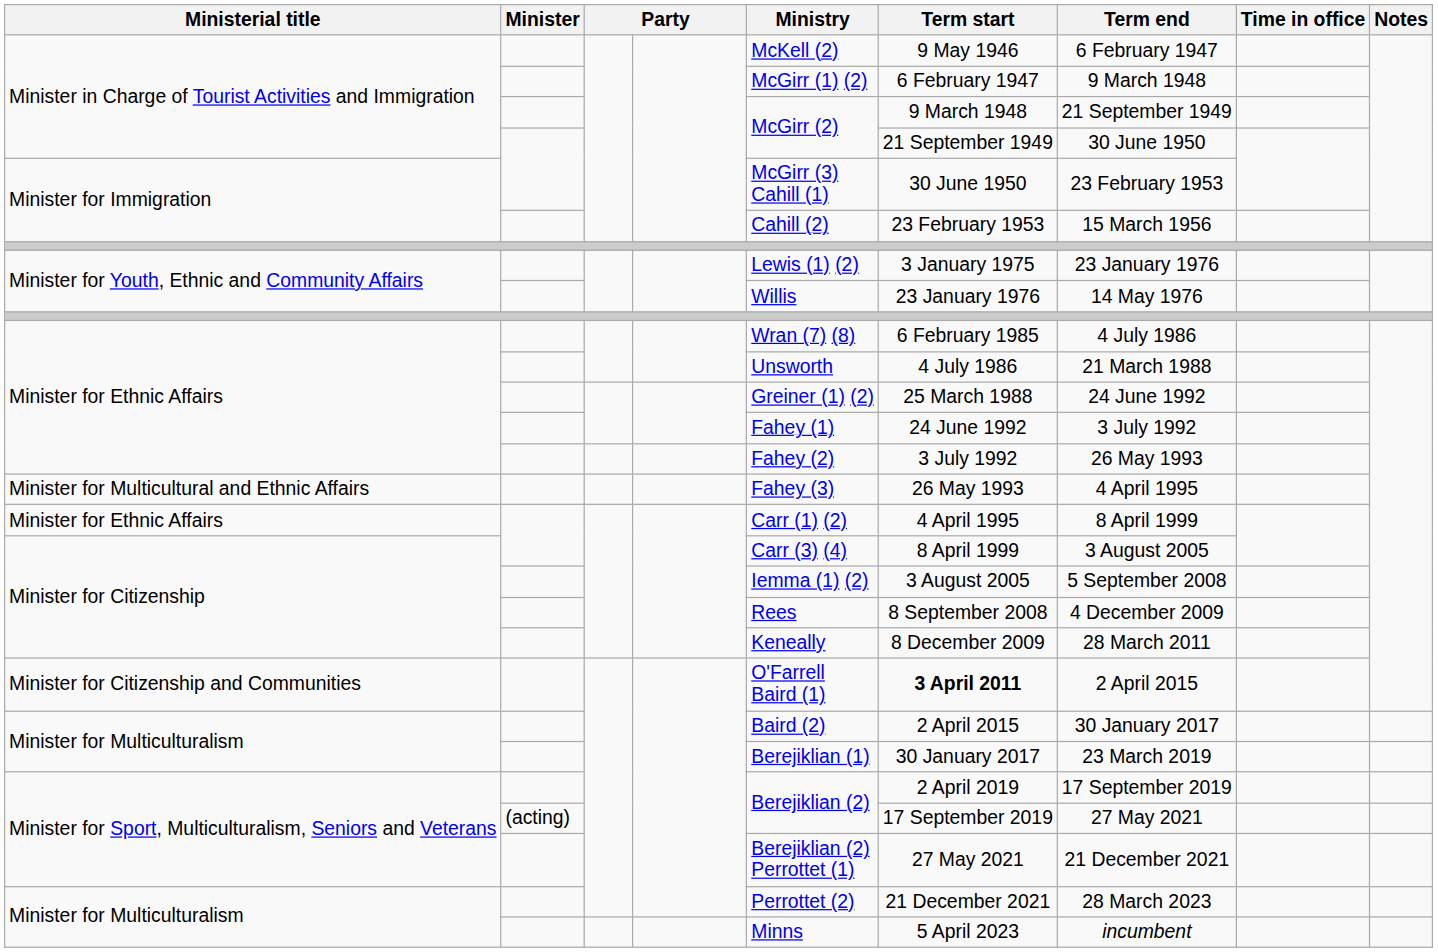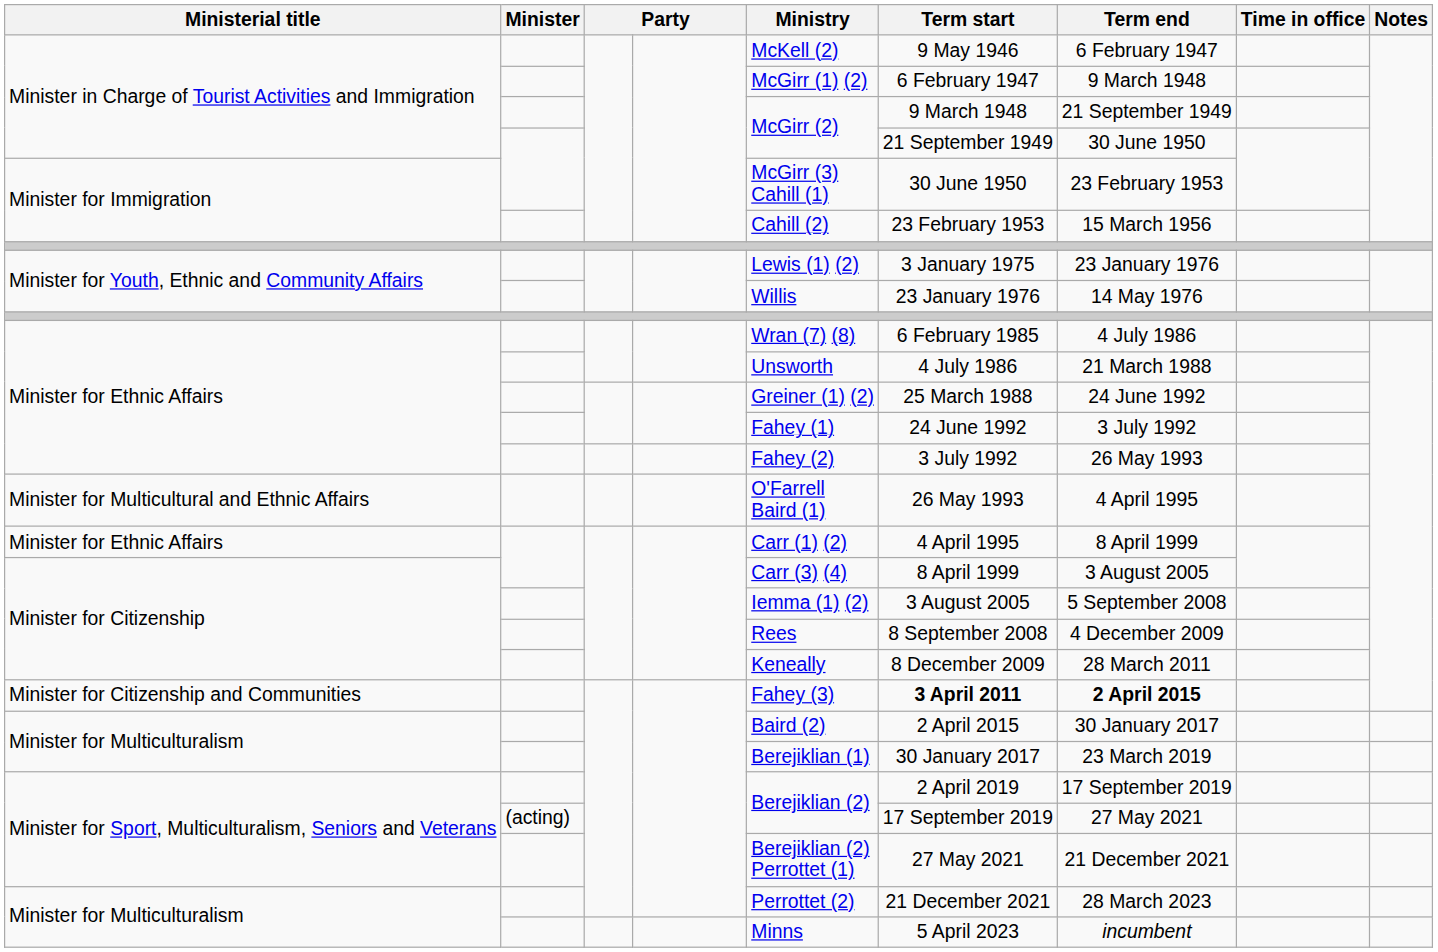Minister for Multicultural and Ethnic Affairs | Ministry: Fahey (3) -> O'Farrell Baird (1)
Minister for Citizenship and Communities | Ministry: O'Farrell Baird (1) -> Fahey (3)
Minister for Citizenship and Communities | Term end: normal -> bold
